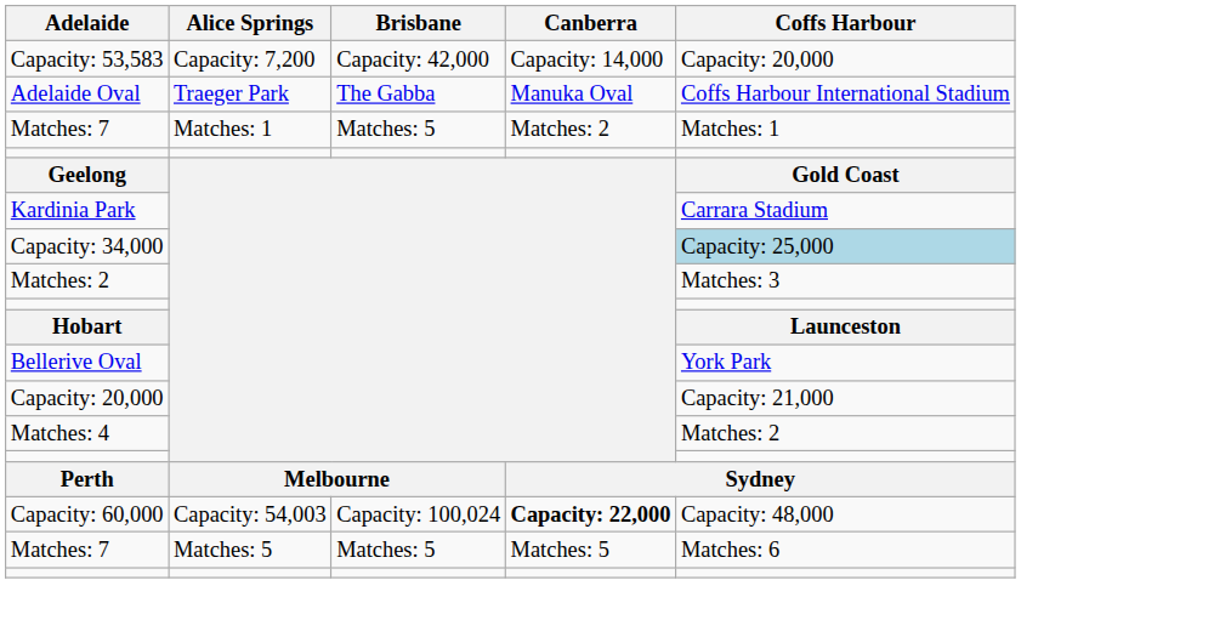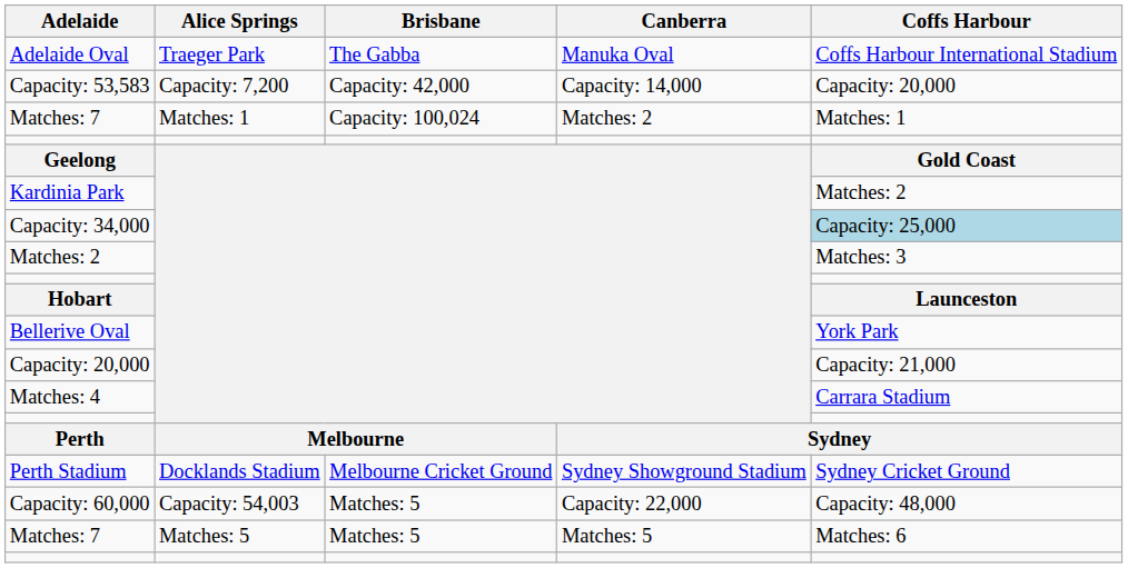rows swapped: Adelaide Oval <-> Capacity: 53,583
Matches: 7 / Matches: 1 | Brisbane: Matches: 5 -> Capacity: 100,024
Kardinia Park | Coffs Harbour: Carrara Stadium -> Matches: 2
Matches: 4 | Coffs Harbour: Matches: 2 -> Carrara Stadium
+ row: Perth Stadium | Docklands Stadium | Melbourne Cricket Ground | Sydney Showground Stadium | Sydney Cricket Ground
Capacity: 60,000 | Brisbane: Capacity: 100,024 -> Matches: 5
Capacity: 60,000 | Canberra: bold -> normal
